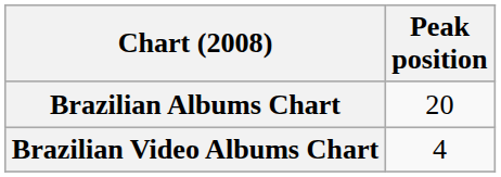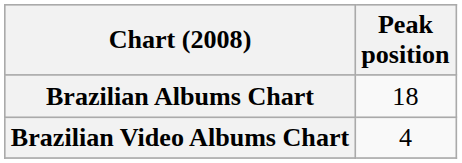Brazilian Albums Chart | Peak position: 20 -> 18
